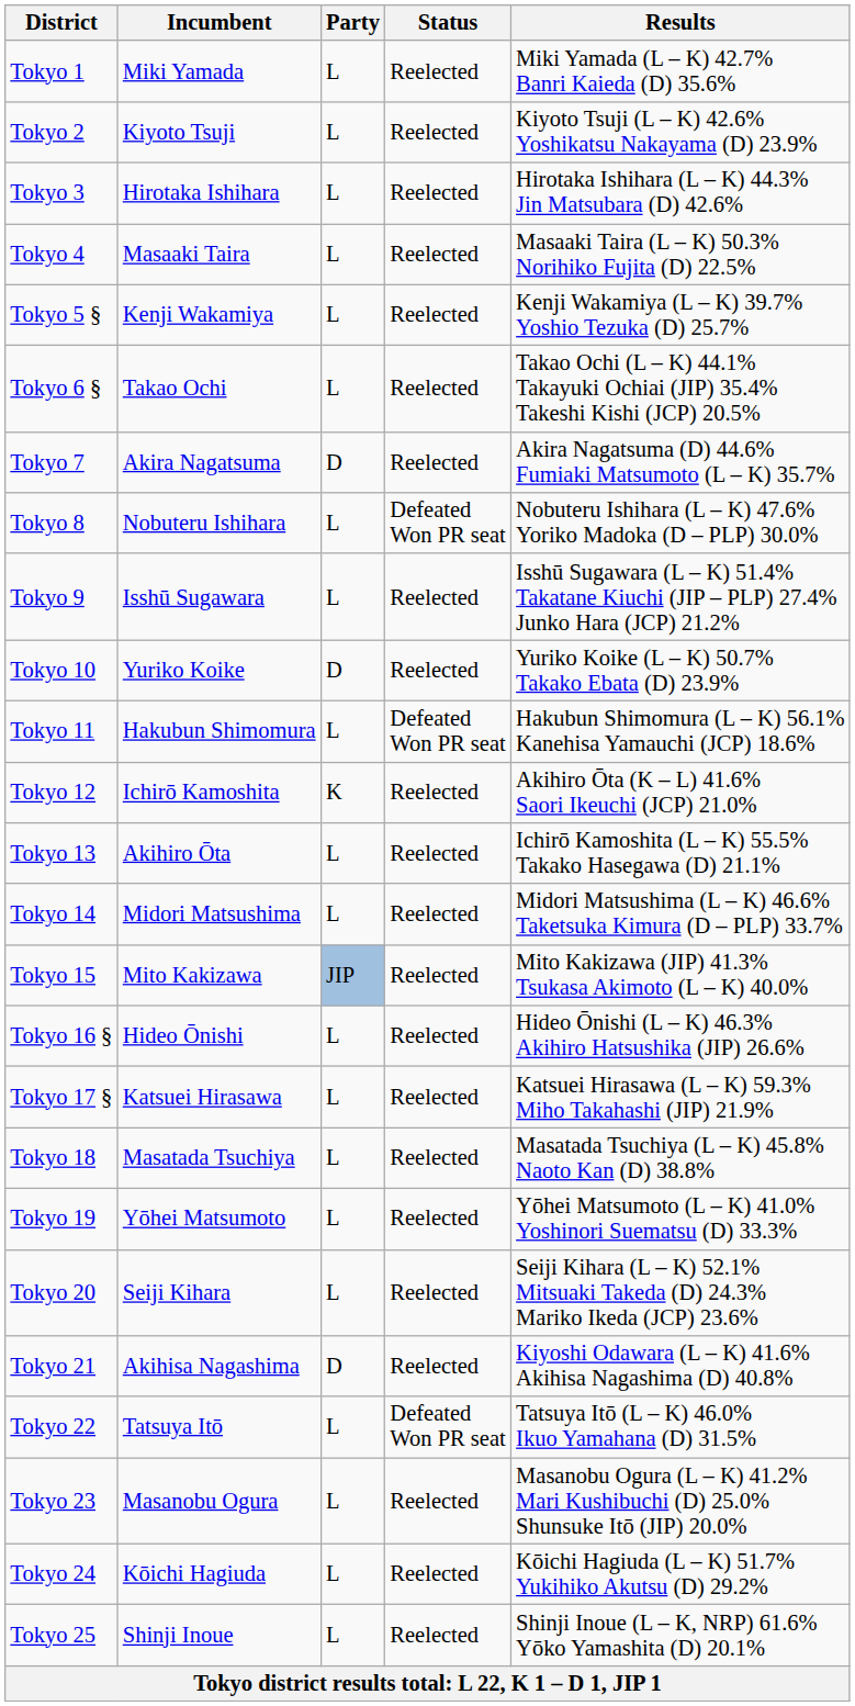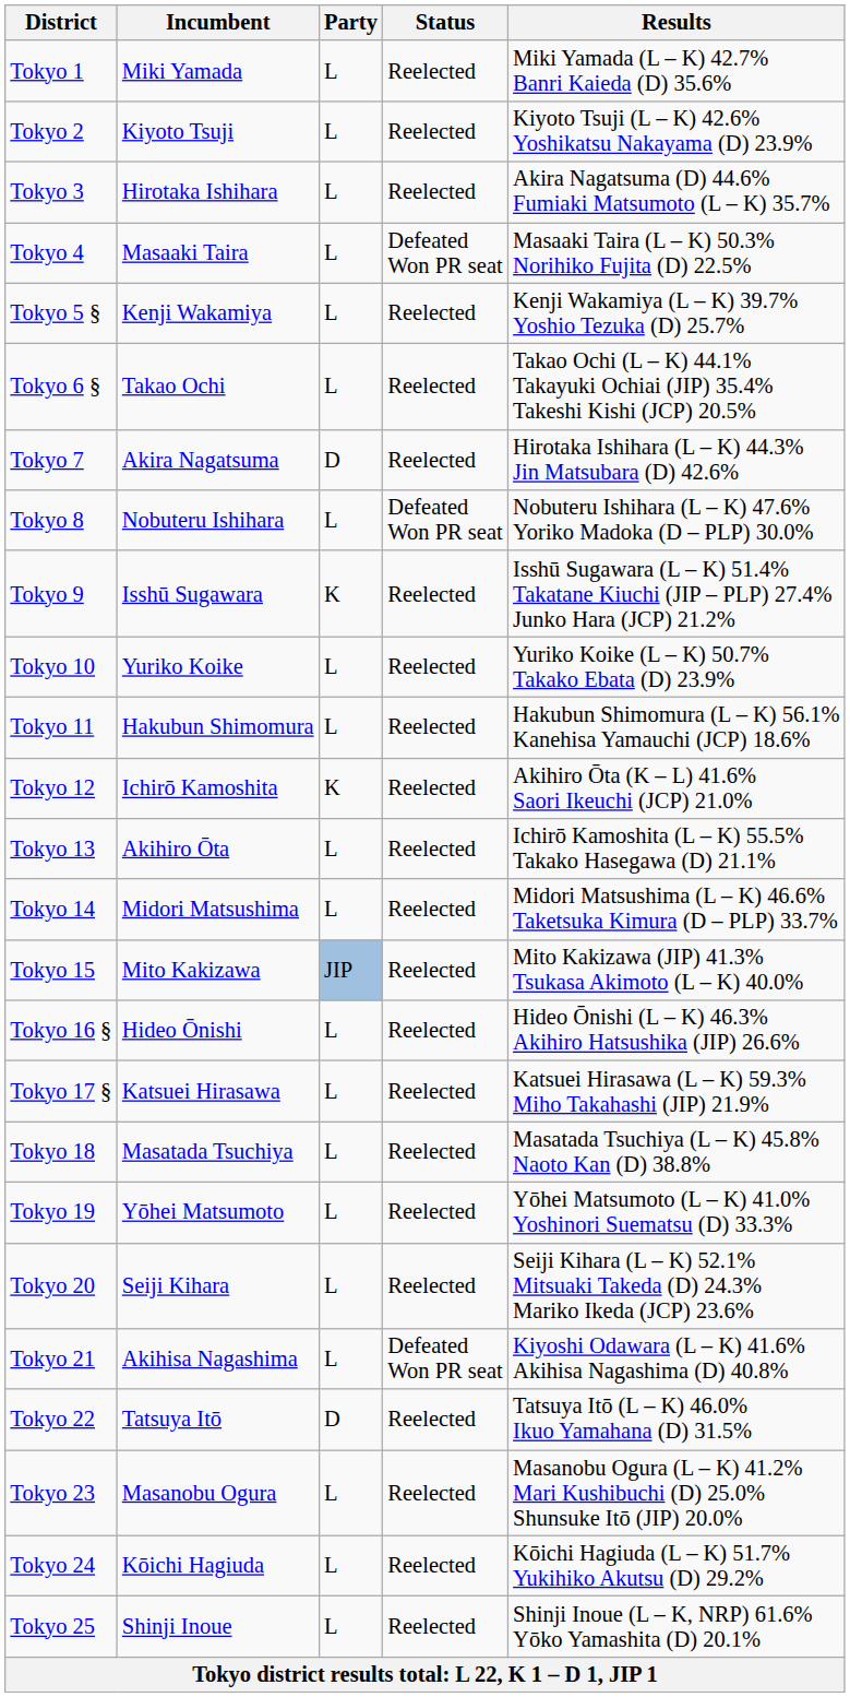Tokyo 3 | Results: Hirotaka Ishihara (L – K) 44.3% Jin Matsubara (D) 42.6% -> Akira Nagatsuma (D) 44.6% Fumiaki Matsumoto (L – K) 35.7%
Tokyo 4 | Status: Reelected -> Defeated Won PR seat
Tokyo 7 | Results: Akira Nagatsuma (D) 44.6% Fumiaki Matsumoto (L – K) 35.7% -> Hirotaka Ishihara (L – K) 44.3% Jin Matsubara (D) 42.6%
Tokyo 9 | Party: L -> K
Tokyo 10 | Party: D -> L
Tokyo 11 | Status: Defeated Won PR seat -> Reelected
Tokyo 21 | Party: D -> L
Tokyo 21 | Status: Reelected -> Defeated Won PR seat
Tokyo 22 | Party: L -> D
Tokyo 22 | Status: Defeated Won PR seat -> Reelected
